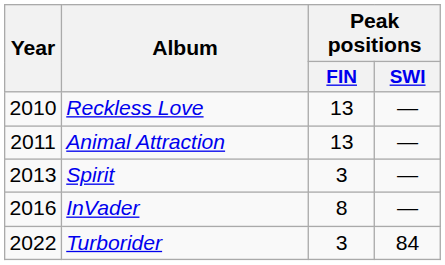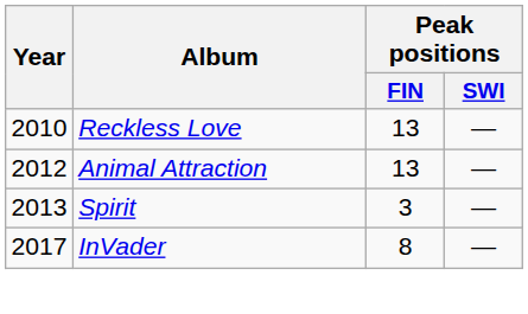Animal Attraction | Year: 2011 -> 2012
InVader | Year: 2016 -> 2017
- row: 2022 | Turborider | 3 | 84
